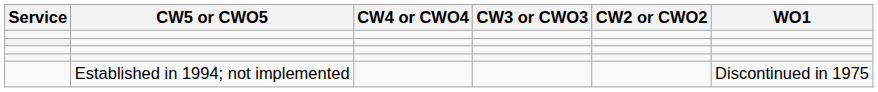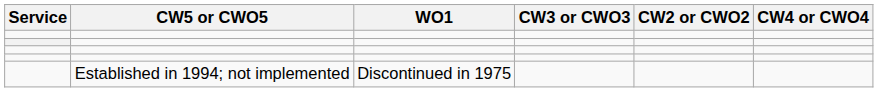columns swapped: CW4 or CWO4 <-> WO1
